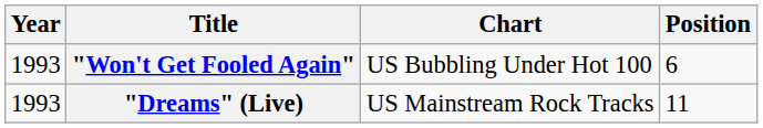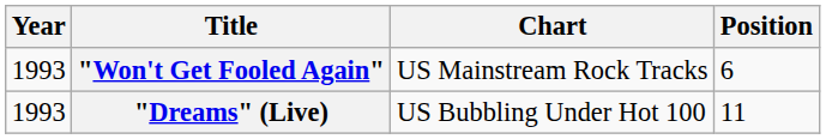"Won't Get Fooled Again" | Chart: US Bubbling Under Hot 100 -> US Mainstream Rock Tracks
"Dreams" (Live) | Chart: US Mainstream Rock Tracks -> US Bubbling Under Hot 100
